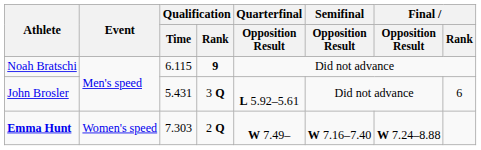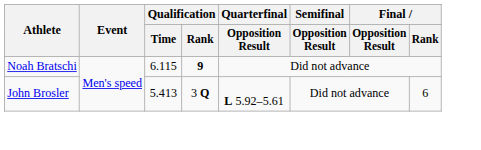John Brosler | Qualification / Time: 5.431 -> 5.413
- row: Emma Hunt | Women's speed | 7.303 | 2 Q | W 7.49– | W 7.16–7.40 | W 7.24–8.88
